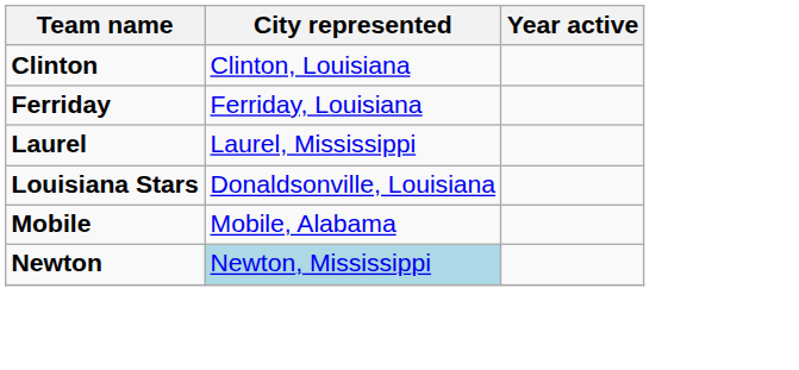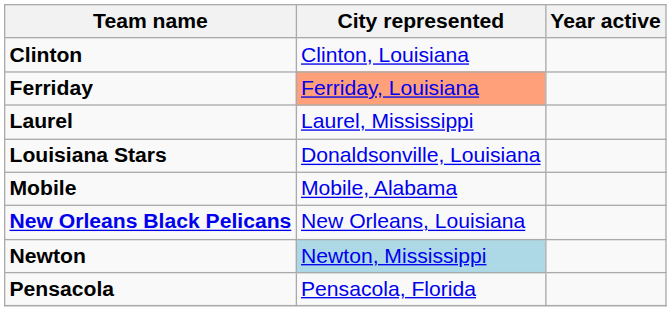Ferriday | City represented: no background -> lightsalmon background
+ row: New Orleans Black Pelicans | New Orleans, Louisiana
+ row: Pensacola | Pensacola, Florida
